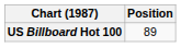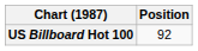US Billboard Hot 100 | Position: 89 -> 92
